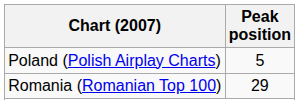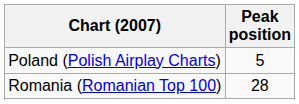Romania (Romanian Top 100) | Peak position: 29 -> 28
